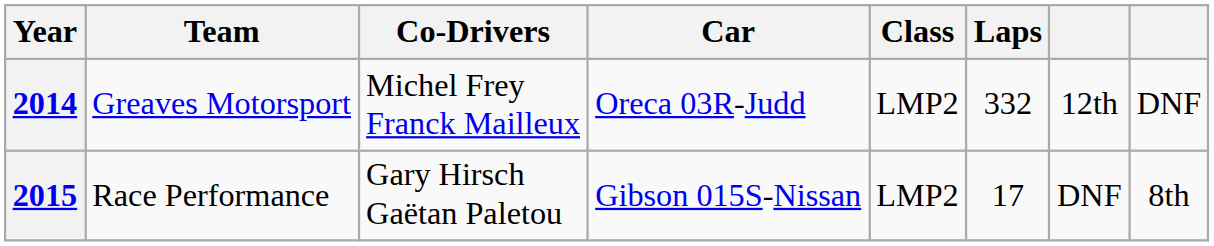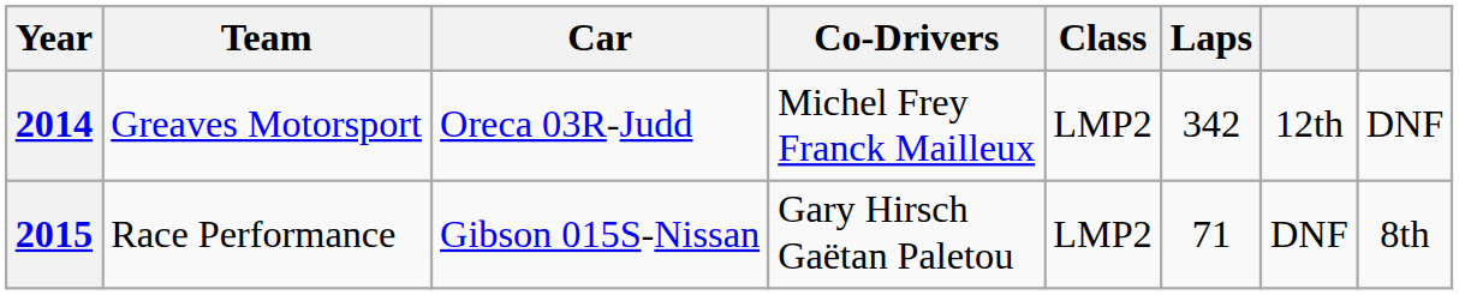columns swapped: Co-Drivers <-> Car
2014 | Laps: 332 -> 342
2015 | Laps: 17 -> 71
